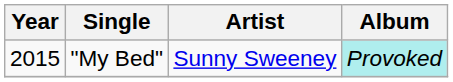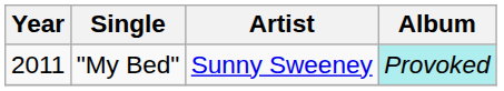"My Bed" | Year: 2015 -> 2011
